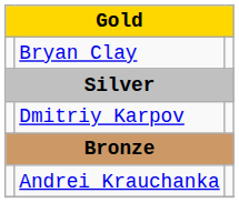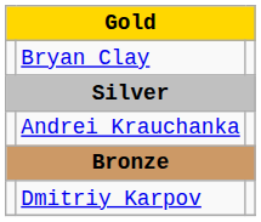rows swapped: Andrei Krauchanka <-> Dmitriy Karpov
